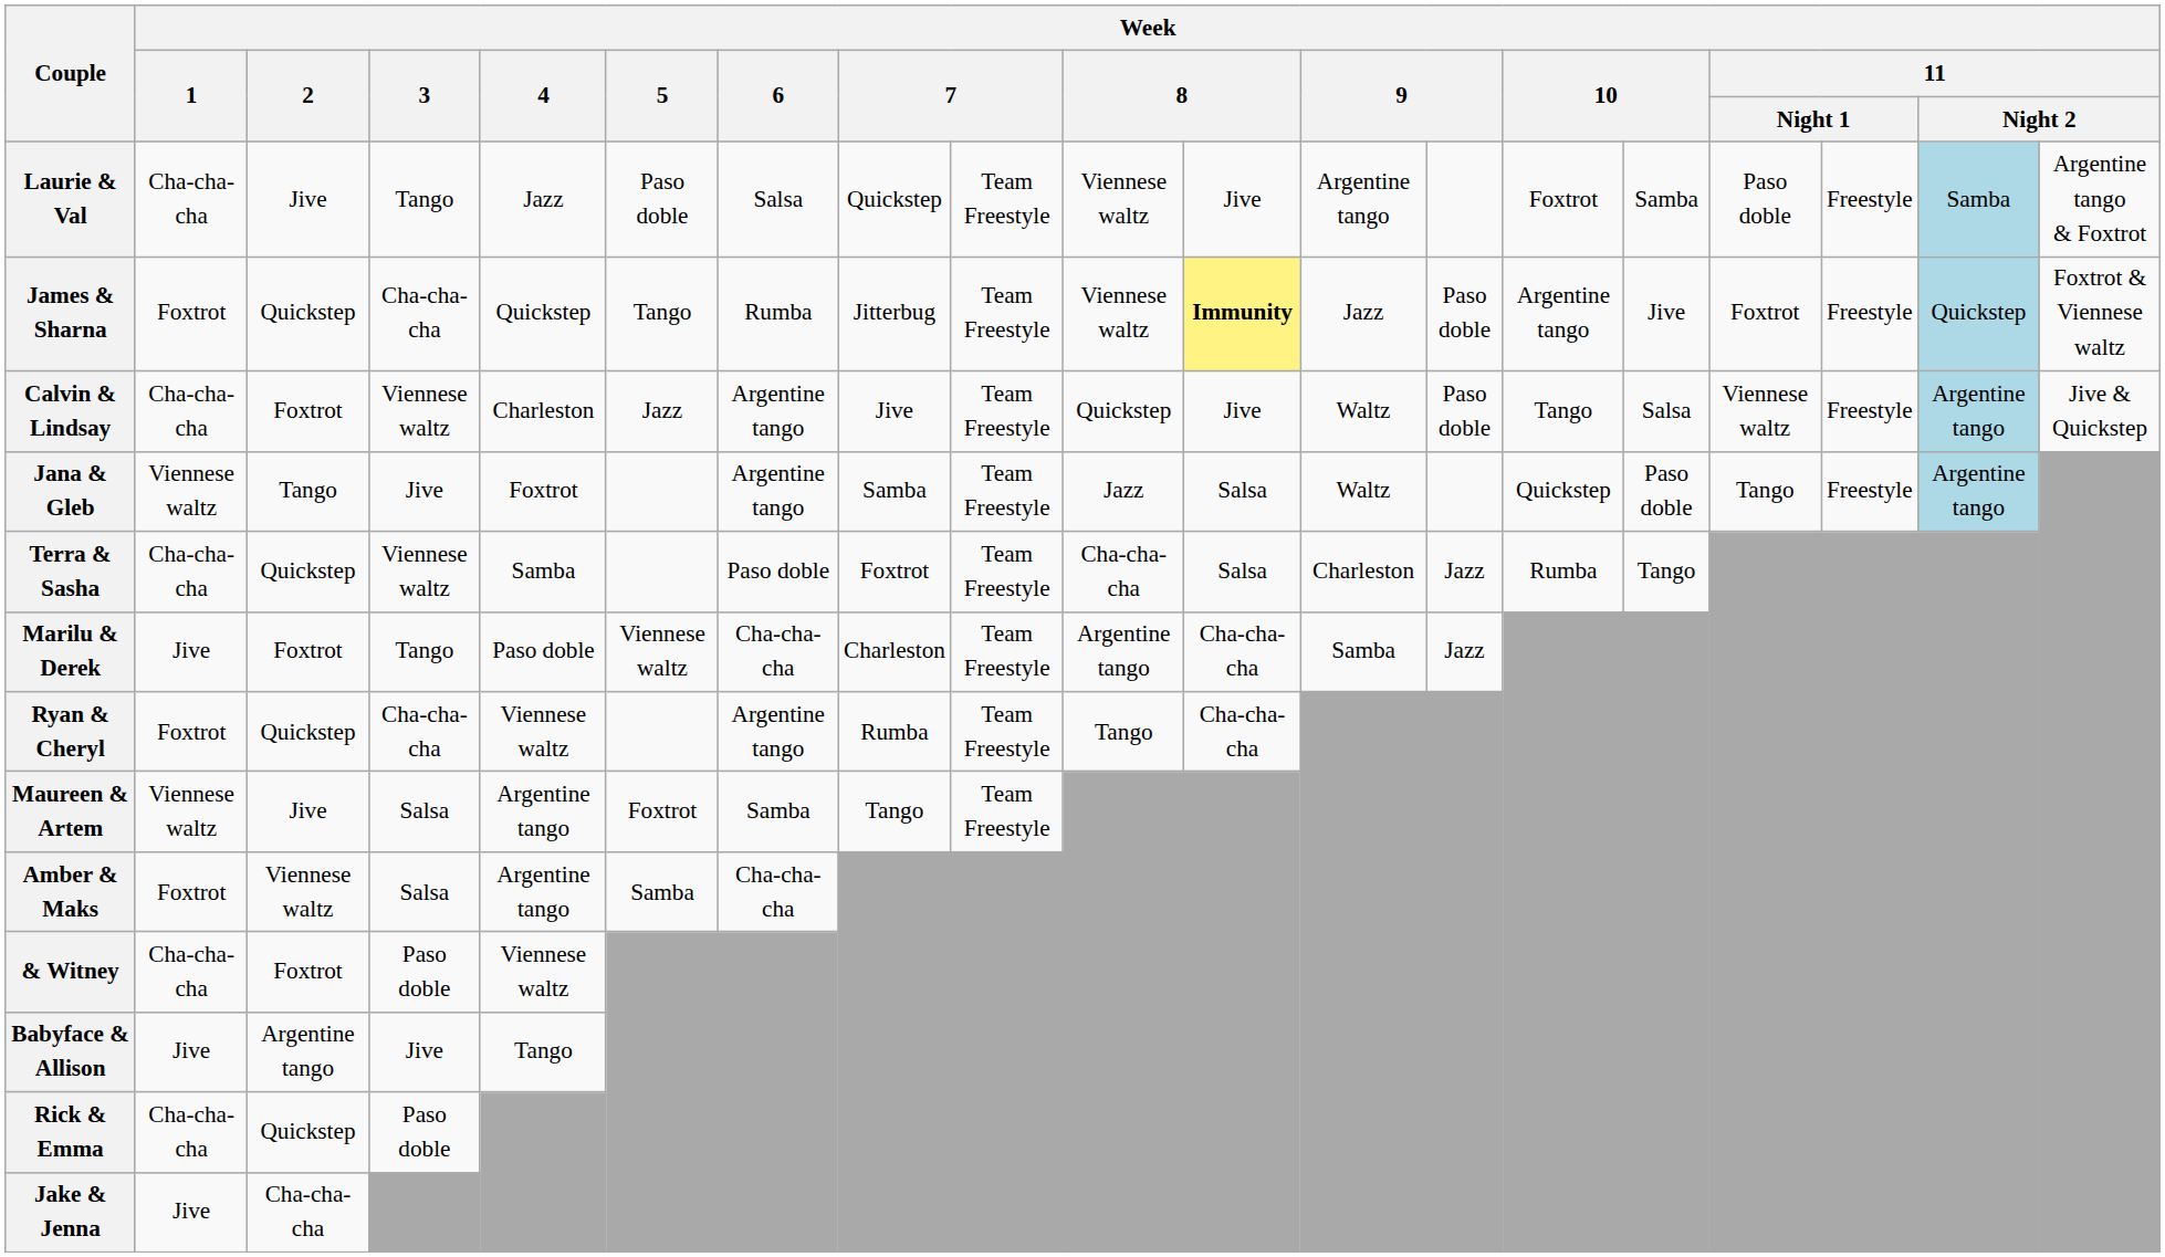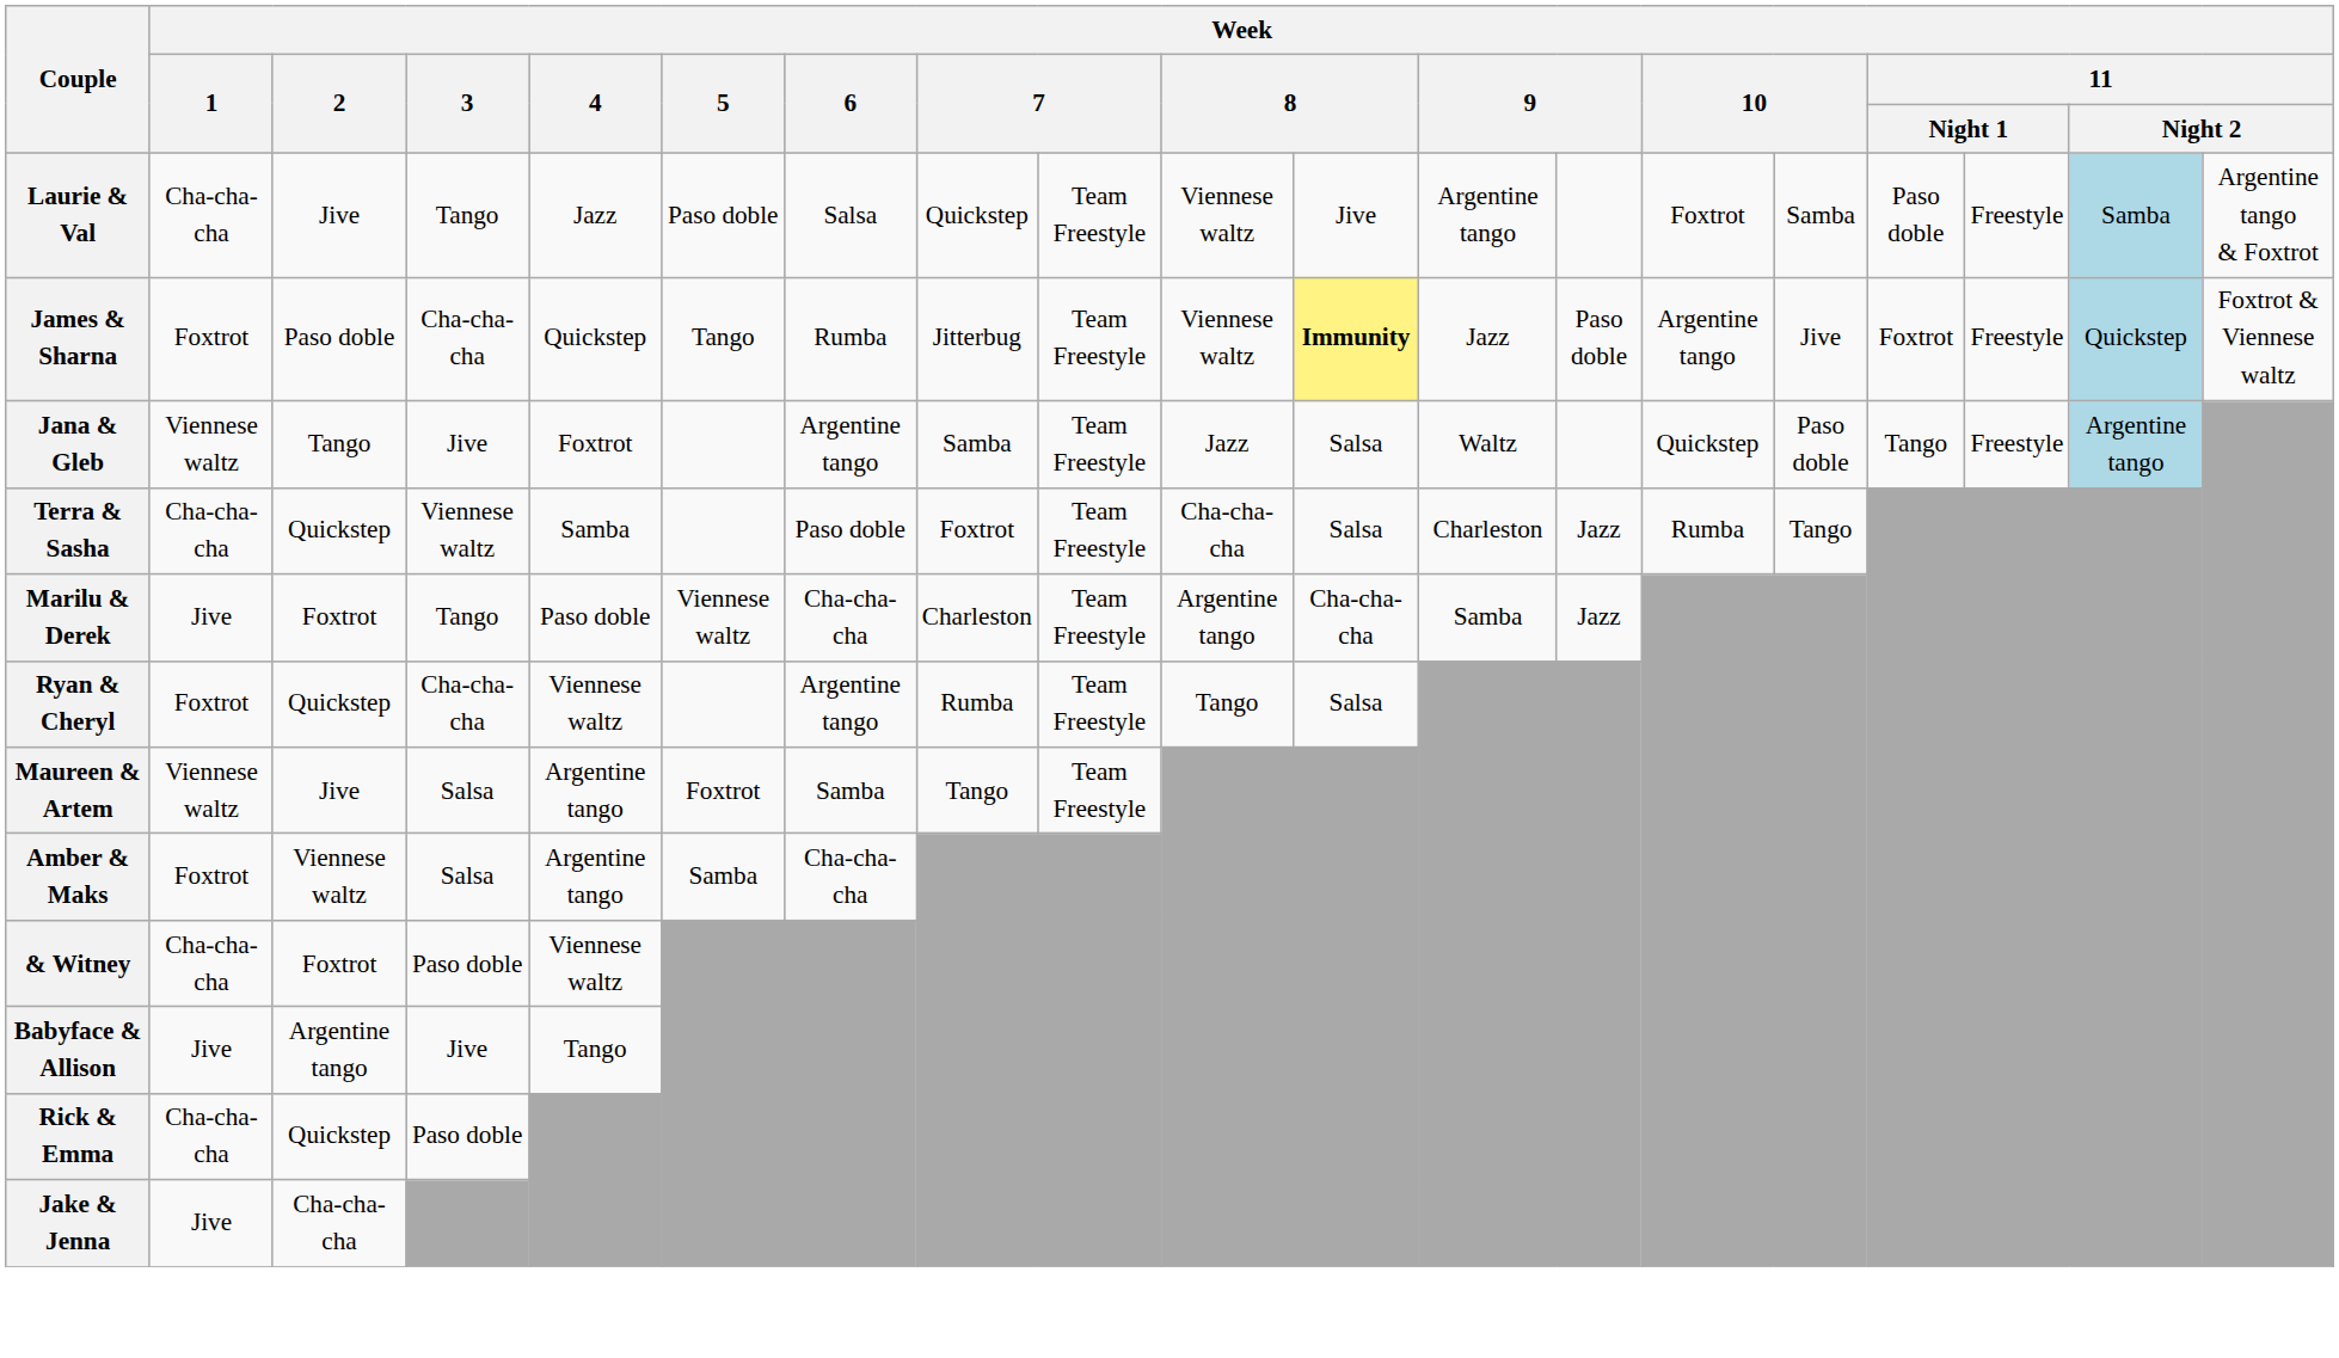James & Sharna | Week / 2: Quickstep -> Paso doble
- row: Calvin & Lindsay | Cha-cha-cha | Foxtrot | Viennese waltz | Charleston | Jazz | Argentine tango | Jive | Team Freestyle | Quickstep | Jive | Waltz | Paso doble | Tango | Salsa | Viennese waltz | Freestyle | Argentine tango | Jive & Quickstep
Ryan & Cheryl | column 11: Cha-cha-cha -> Salsa
